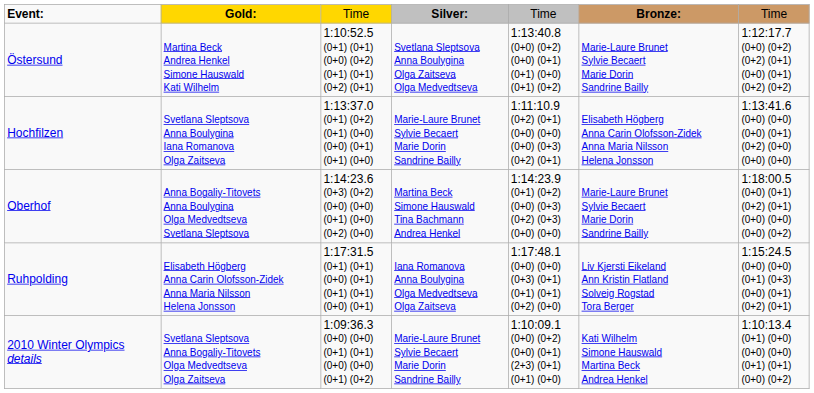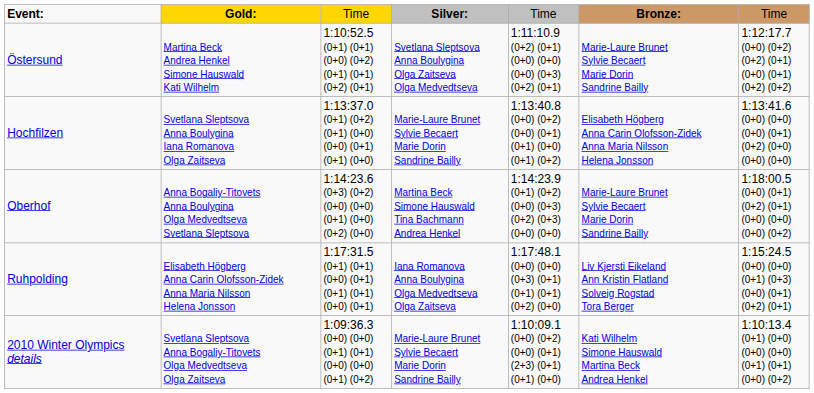Östersund | column 5: 1:13:40.8 (0+0) (0+2) (0+0) (0+1) (0+1) (0+0) (0+1) (0+2) -> 1:11:10.9 (0+2) (0+1) (0+0) (0+0) (0+0) (0+3) (0+2) (0+1)
Hochfilzen | column 5: 1:11:10.9 (0+2) (0+1) (0+0) (0+0) (0+0) (0+3) (0+2) (0+1) -> 1:13:40.8 (0+0) (0+2) (0+0) (0+1) (0+1) (0+0) (0+1) (0+2)
